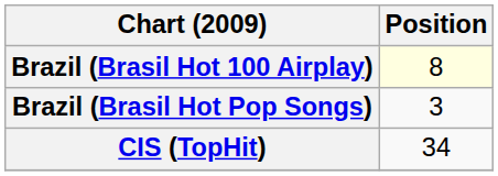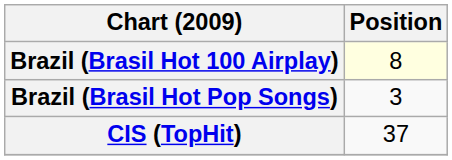CIS (TopHit) | Position: 34 -> 37
